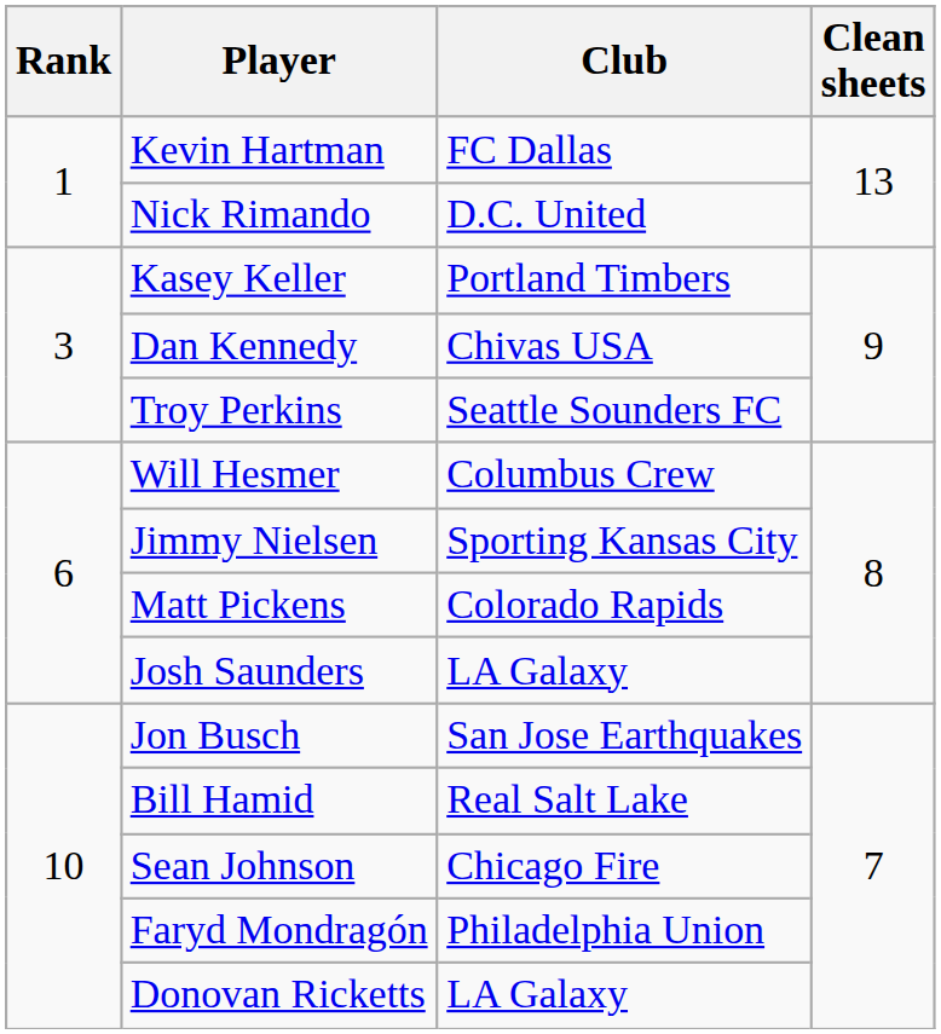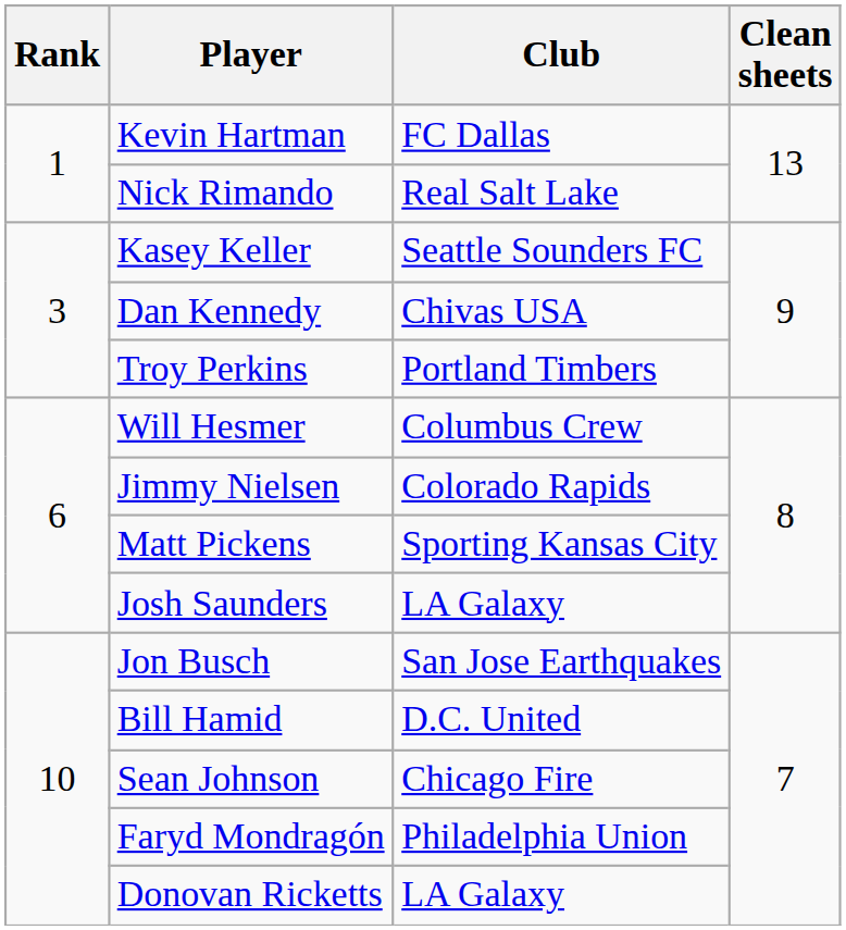Nick Rimando | Club: D.C. United -> Real Salt Lake
Kasey Keller | Club: Portland Timbers -> Seattle Sounders FC
Troy Perkins | Club: Seattle Sounders FC -> Portland Timbers
Jimmy Nielsen | Club: Sporting Kansas City -> Colorado Rapids
Matt Pickens | Club: Colorado Rapids -> Sporting Kansas City
Bill Hamid | Club: Real Salt Lake -> D.C. United
